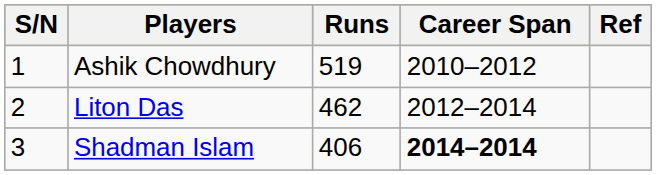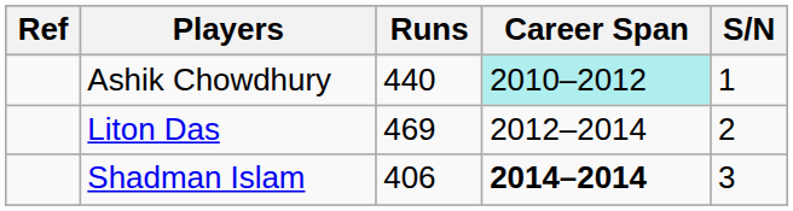columns swapped: S/N <-> Ref
Ashik Chowdhury | Runs: 519 -> 440
Ashik Chowdhury | Career Span: no background -> paleturquoise background
Liton Das | Runs: 462 -> 469
